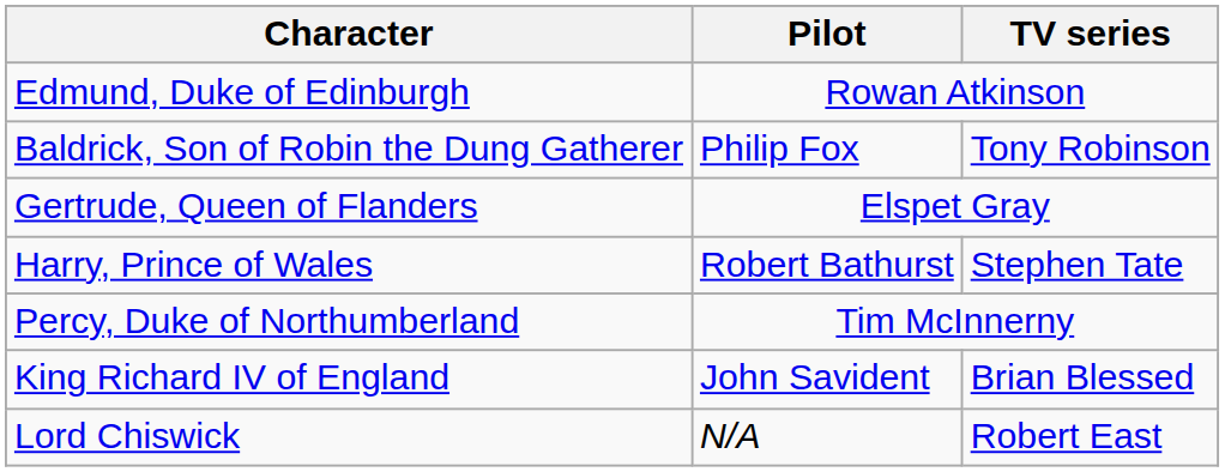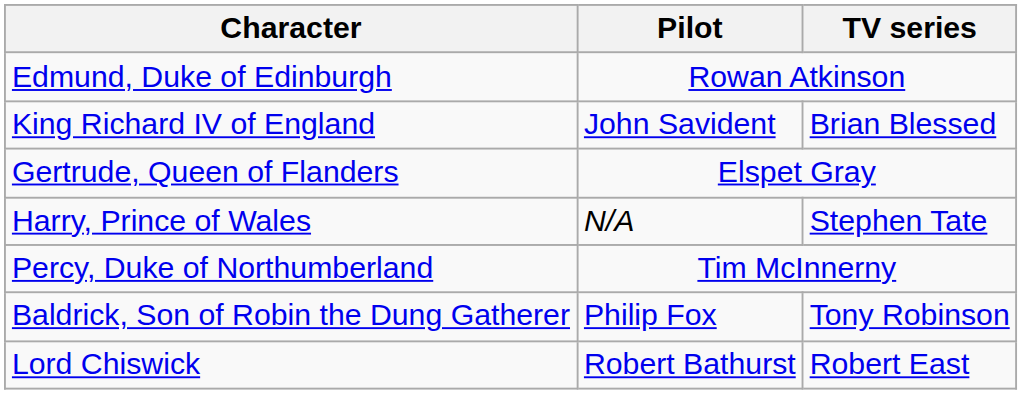rows swapped: King Richard IV of England <-> Baldrick, Son of Robin the Dung Gatherer
Harry, Prince of Wales | Pilot: Robert Bathurst -> N/A
Lord Chiswick | Pilot: N/A -> Robert Bathurst
